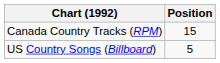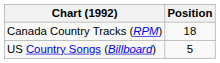Canada Country Tracks (RPM) | Position: 15 -> 18
